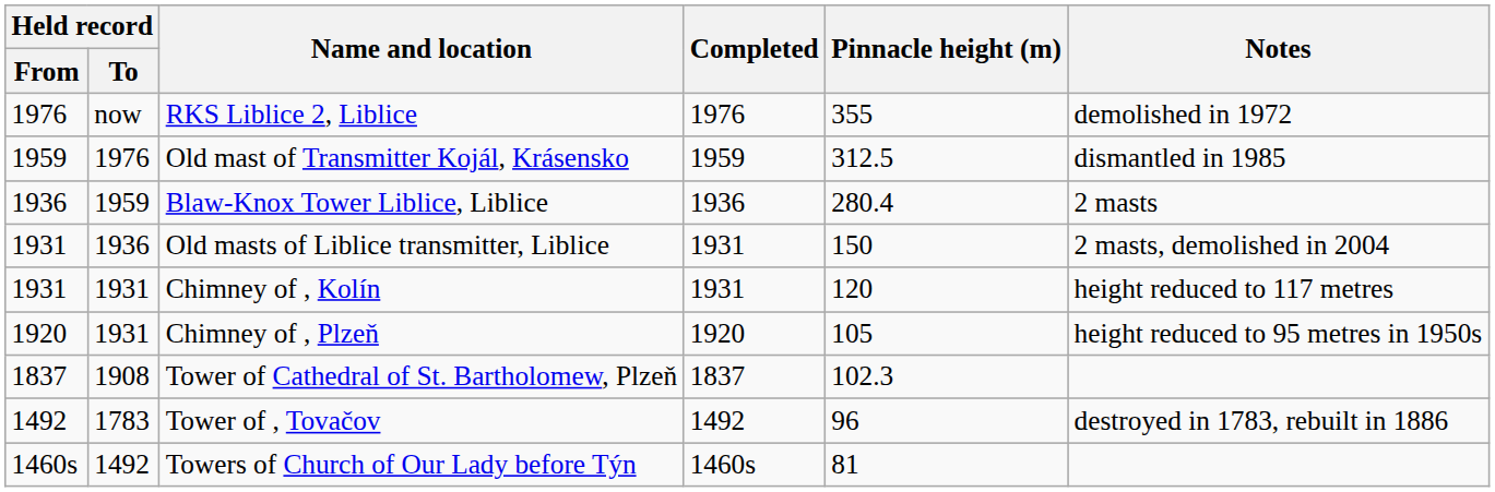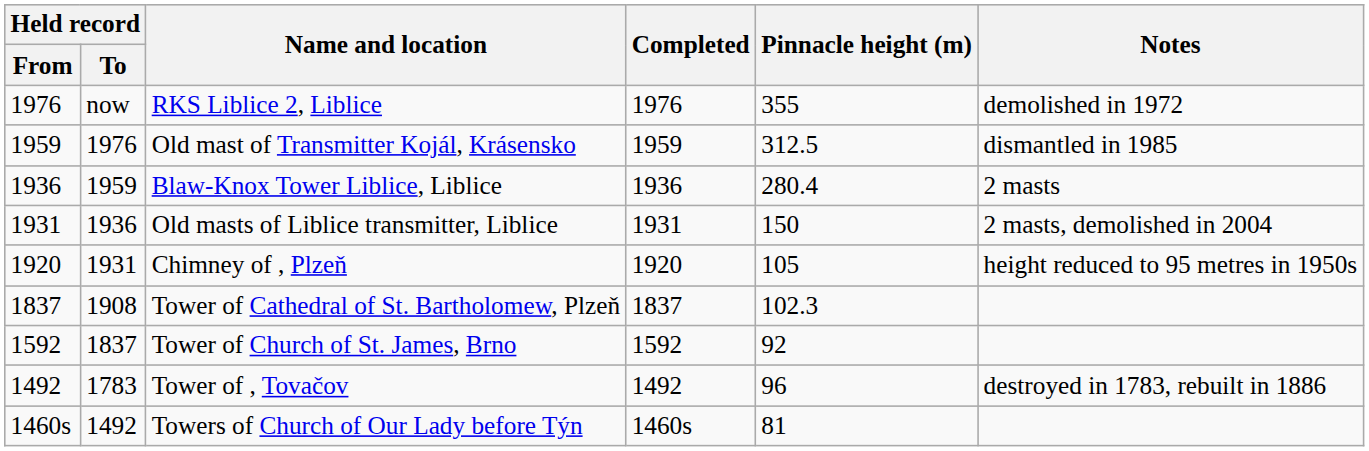- row: 1931 | 1931 | Chimney of , Kolín | 1931 | 120 | height reduced to 117 metres
+ row: 1592 | 1837 | Tower of Church of St. James, Brno | 1592 | 92
